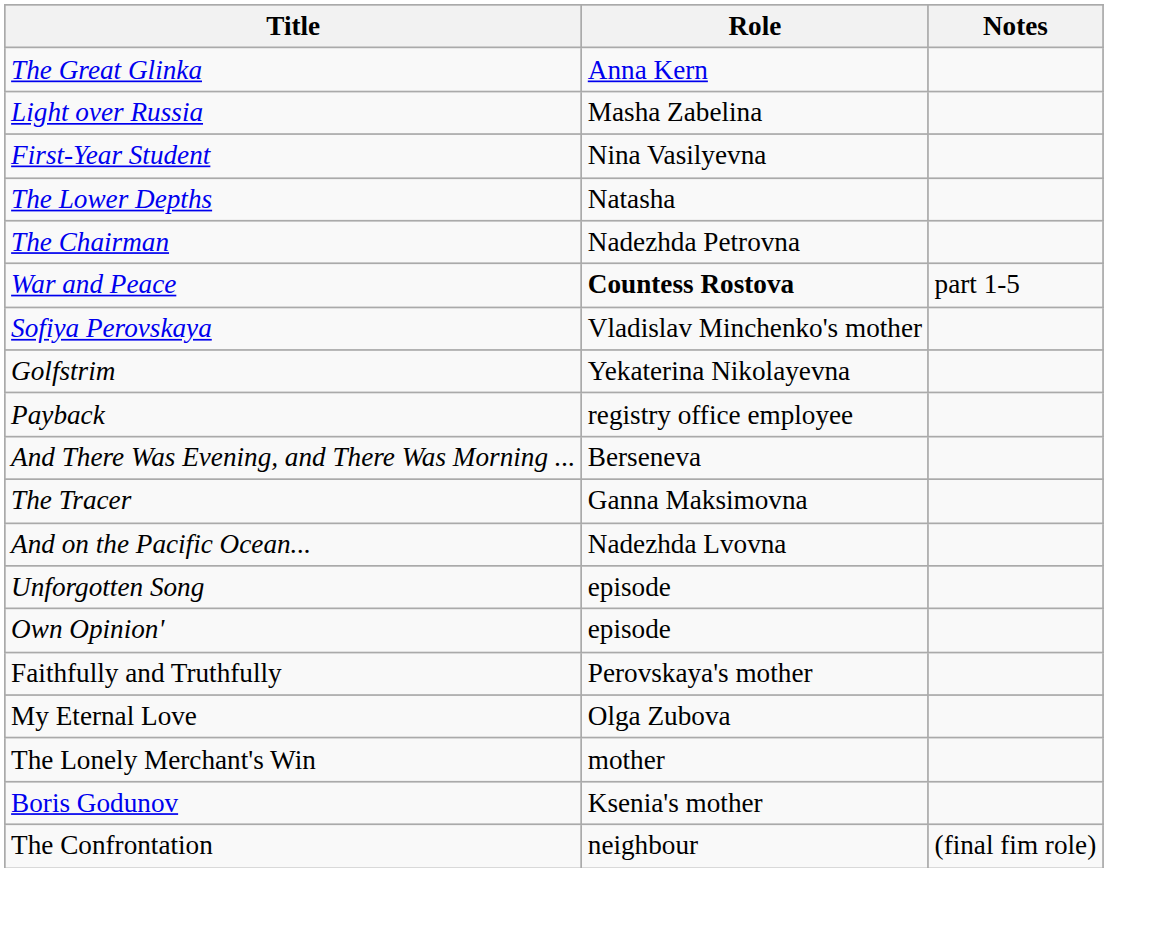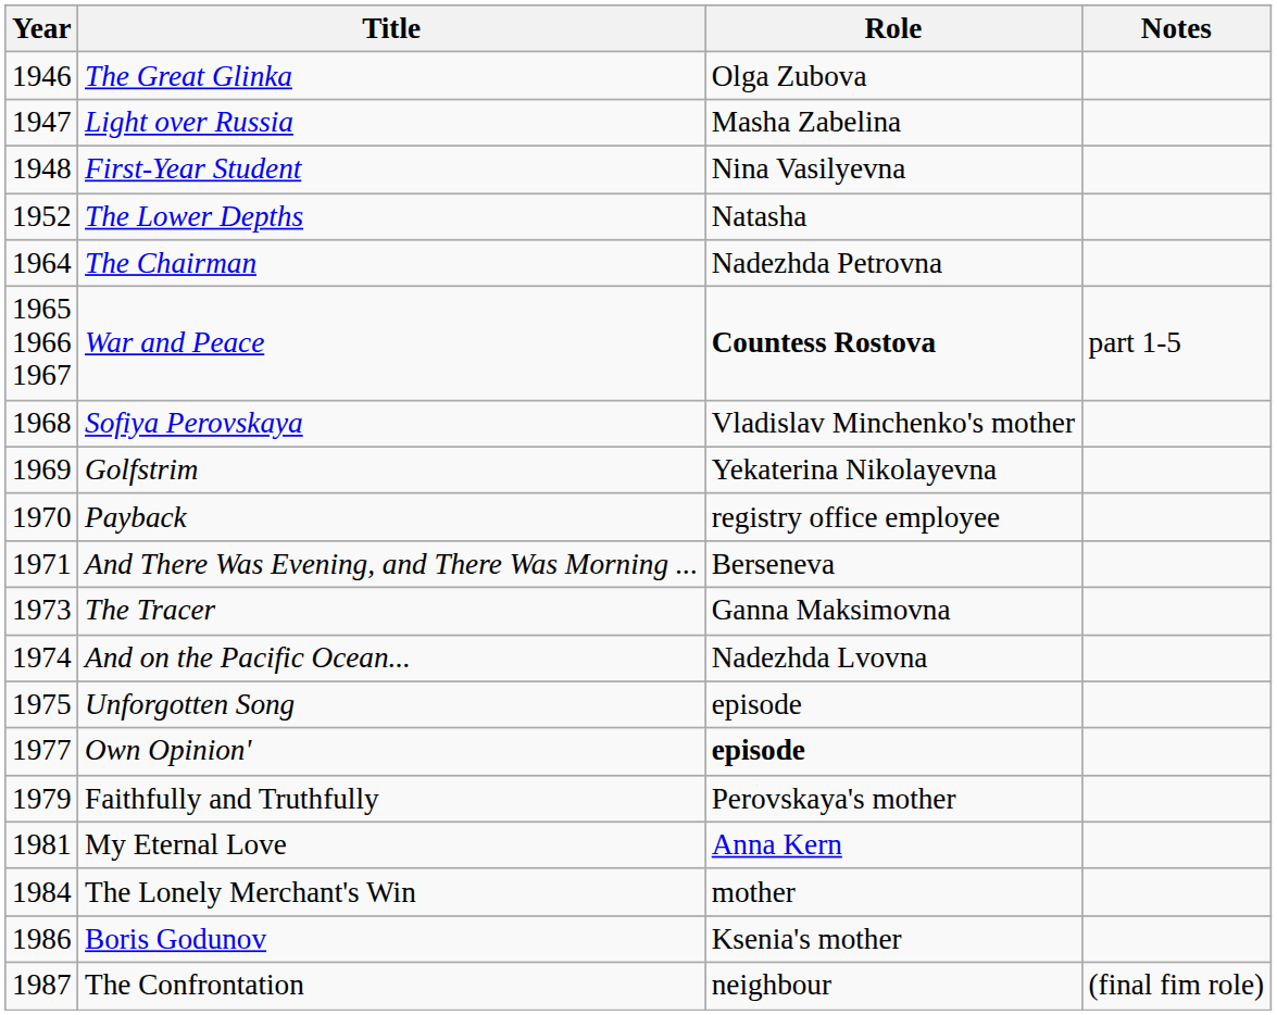+ column: Year | 1946 | 1947 | 1948 | 1952 | 1964 | 1965 1966 1967 | 1968 | 1969 | 1970 | 1971 | 1973 | 1974 | 1975 | 1977 | 1979 | 1981 | 1984 | 1986 | 1987
The Great Glinka | Role: Anna Kern -> Olga Zubova
Own Opinion' | Role: normal -> bold
My Eternal Love | Role: Olga Zubova -> Anna Kern
